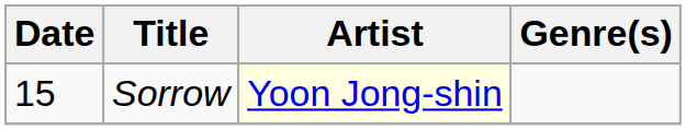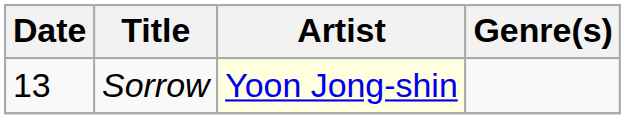Sorrow | Date: 15 -> 13
